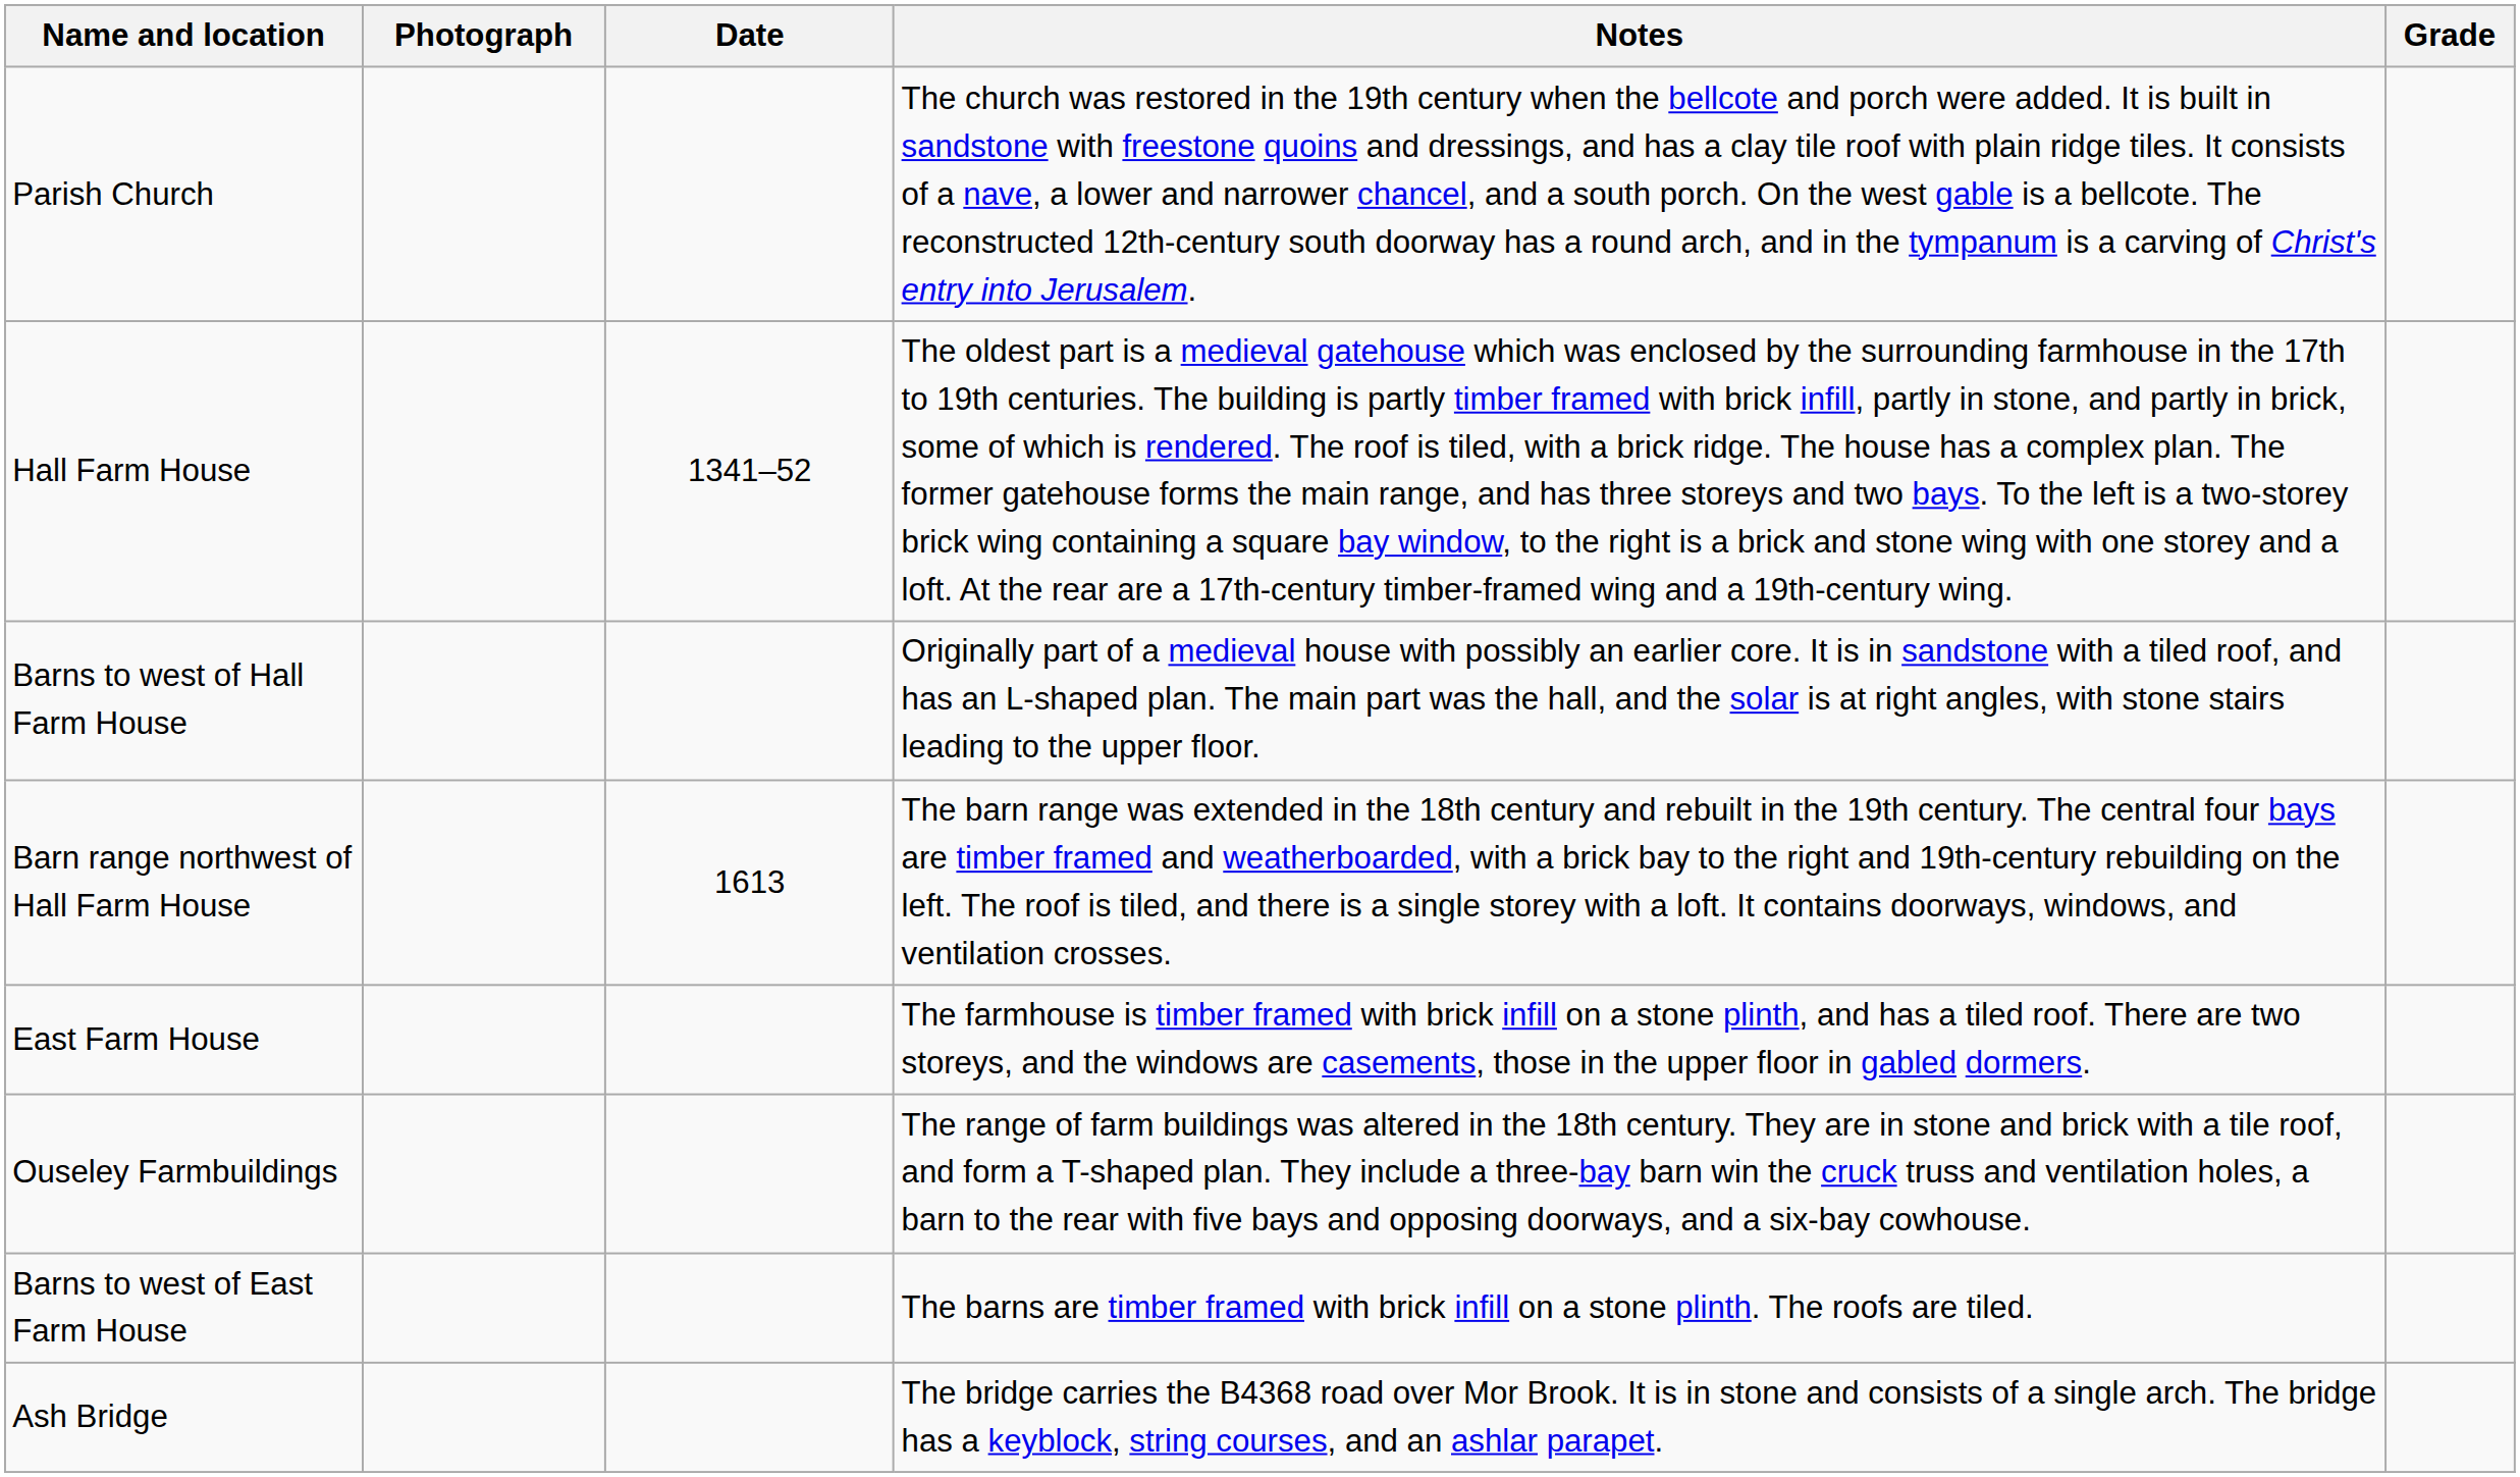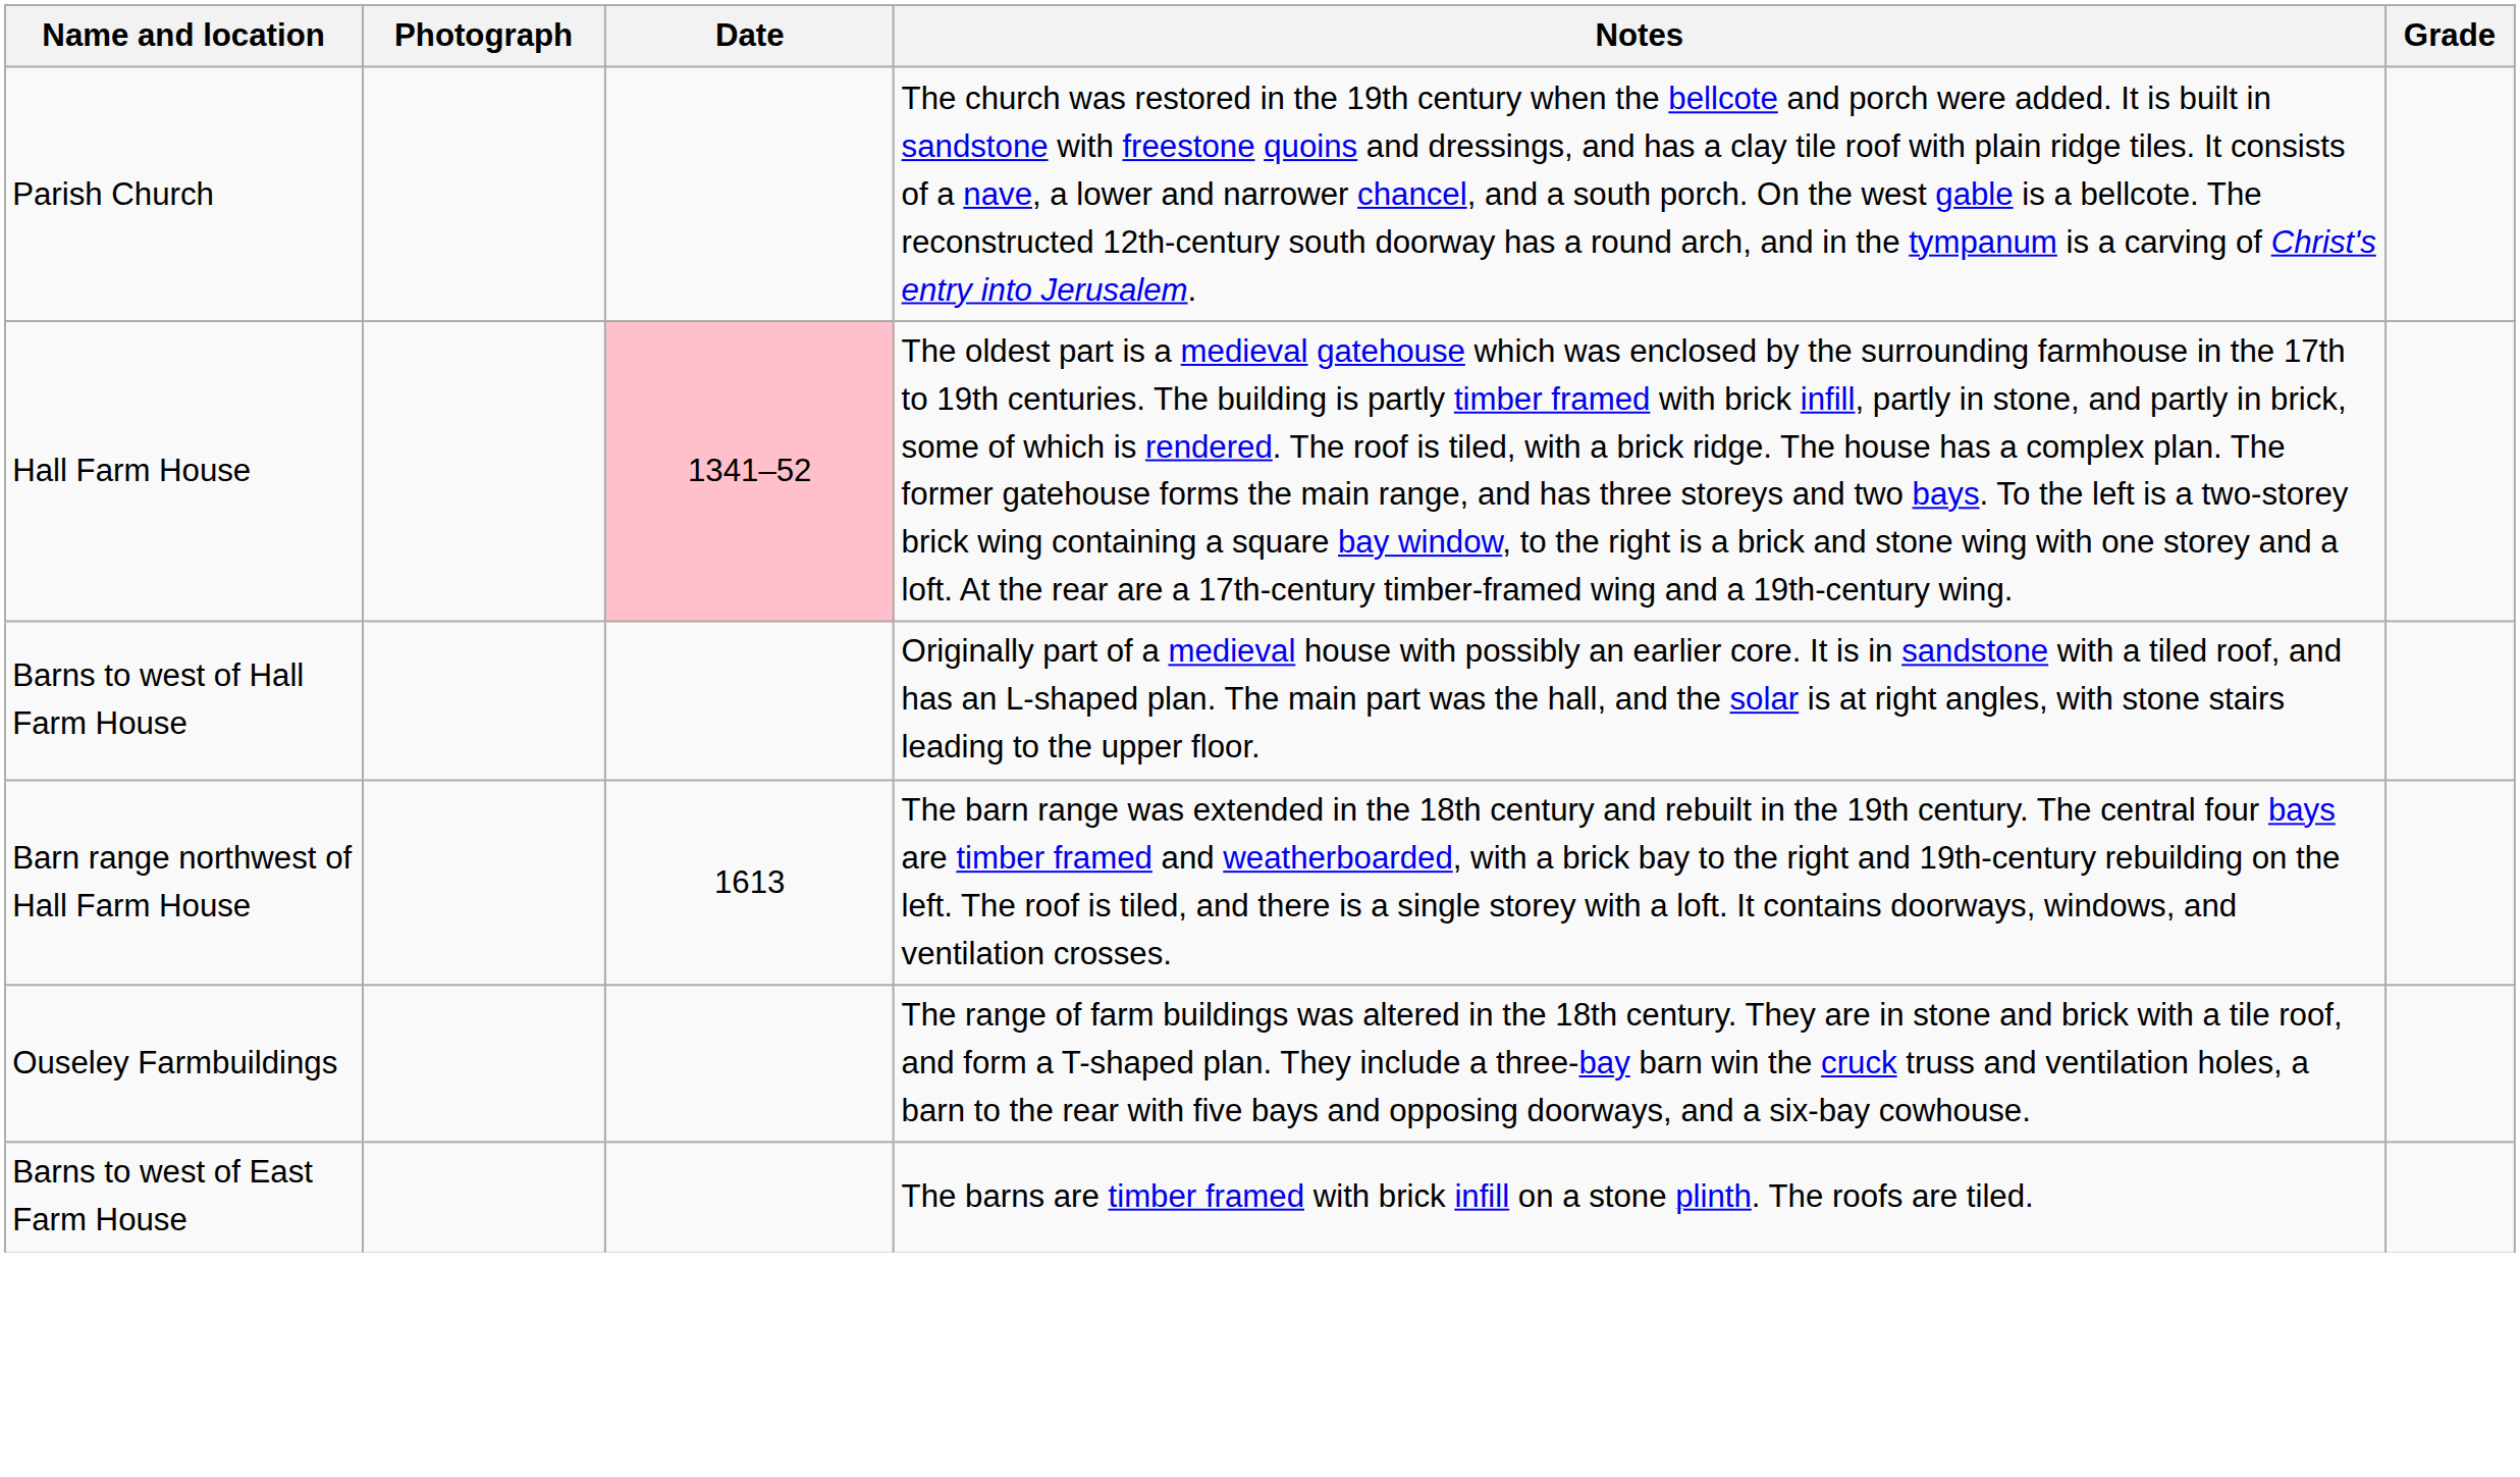Hall Farm House | Date: no background -> pink background
- row: East Farm House | The farmhouse is timber framed with brick infill on a stone plinth, and has a tiled roof. There are two storeys, and the windows are casements, those in the upper floor in gabled dormers.
- row: Ash Bridge | The bridge carries the B4368 road over Mor Brook. It is in stone and consists of a single arch. The bridge has a keyblock, string courses, and an ashlar parapet.
